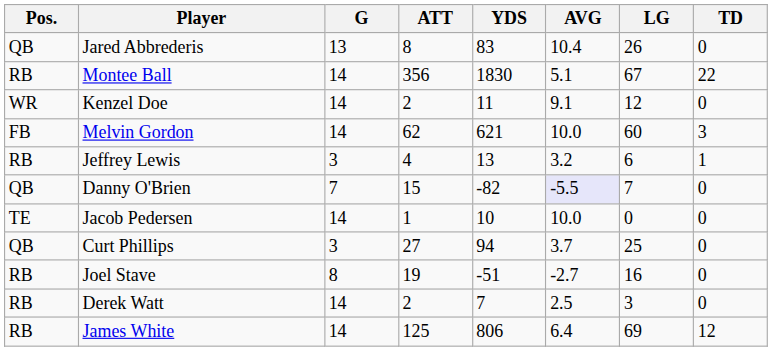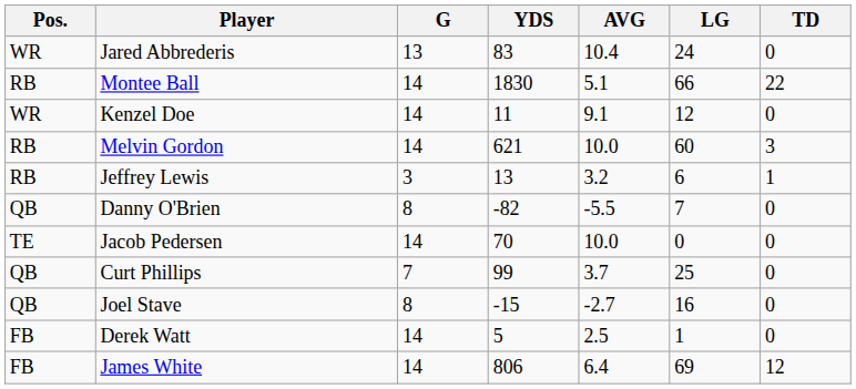- column: ATT | 8 | 356 | 2 | 62 | 4 | 15 | 1 | 27 | 19 | 2 | 125
Jared Abbrederis | Pos.: QB -> WR
Jared Abbrederis | LG: 26 -> 24
Montee Ball | LG: 67 -> 66
Melvin Gordon | Pos.: FB -> RB
Danny O'Brien | G: 7 -> 8
Danny O'Brien | AVG: lavender background -> no background
Jacob Pedersen | YDS: 10 -> 70
Curt Phillips | G: 3 -> 7
Curt Phillips | YDS: 94 -> 99
Joel Stave | Pos.: RB -> QB
Joel Stave | YDS: -51 -> -15
Derek Watt | Pos.: RB -> FB
Derek Watt | YDS: 7 -> 5
Derek Watt | LG: 3 -> 1
James White | Pos.: RB -> FB
